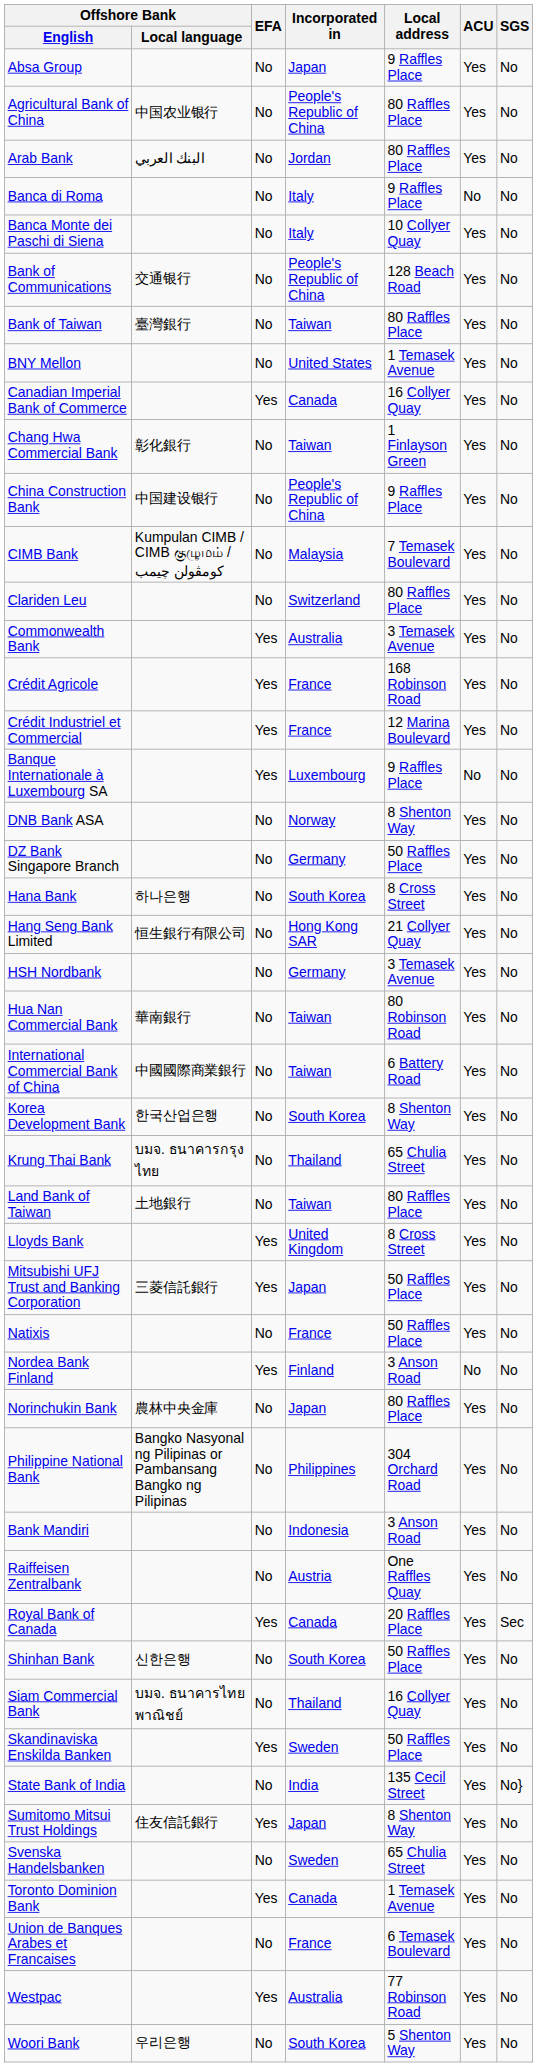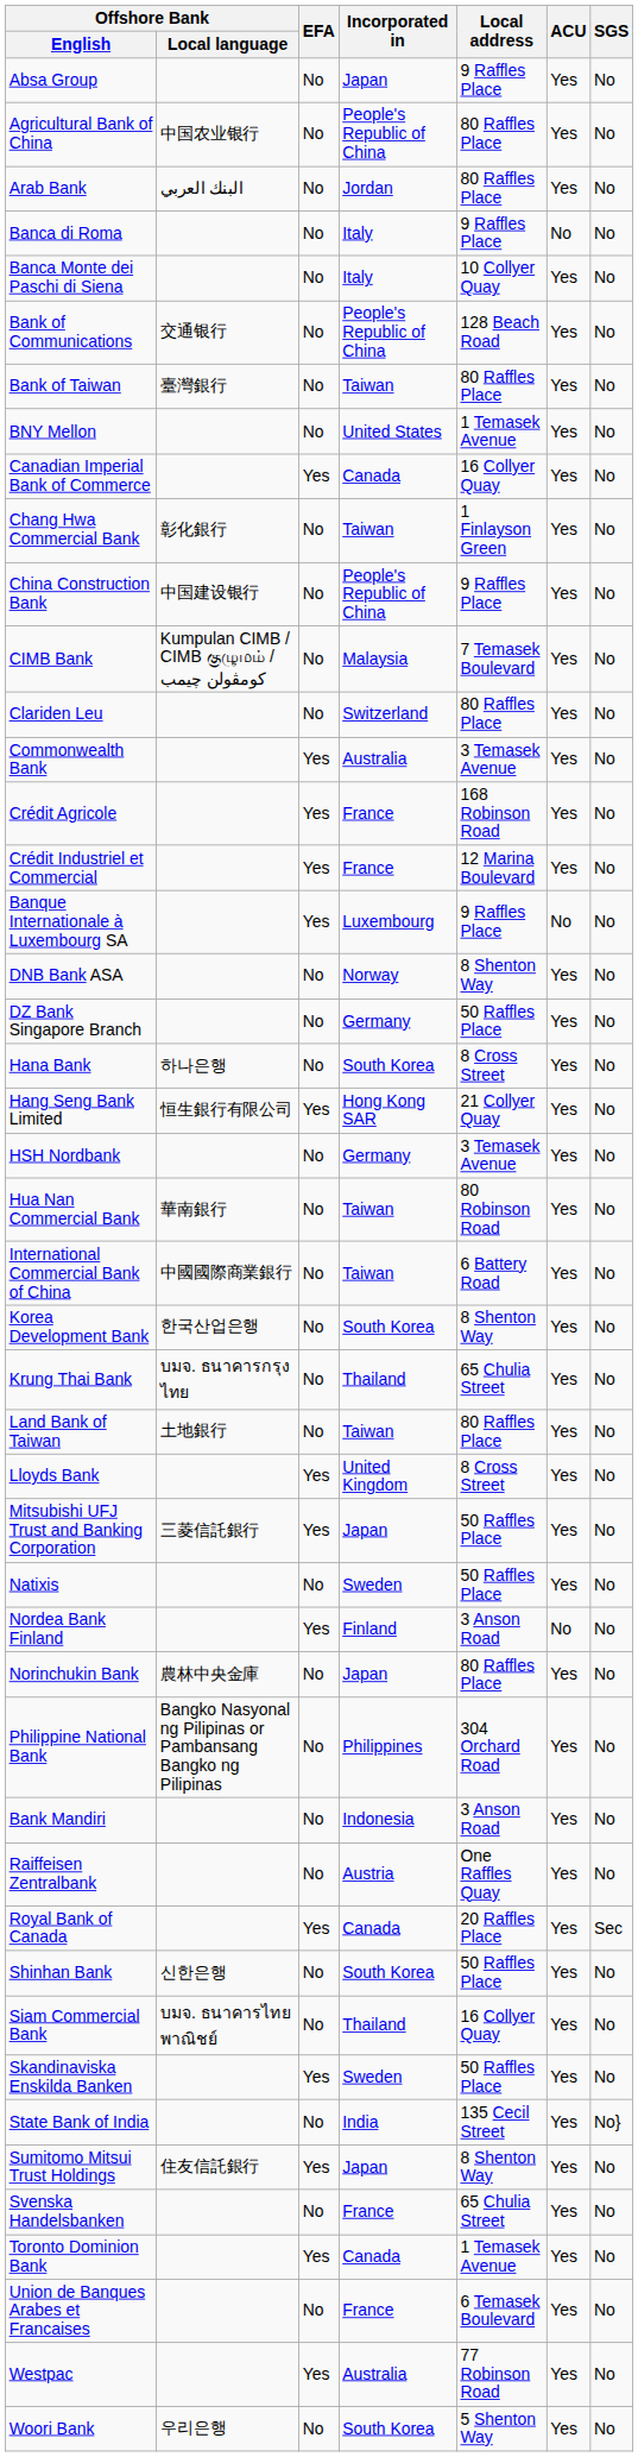Hang Seng Bank Limited | EFA: No -> Yes
Natixis | Incorporated in: France -> Sweden
Svenska Handelsbanken | Incorporated in: Sweden -> France
